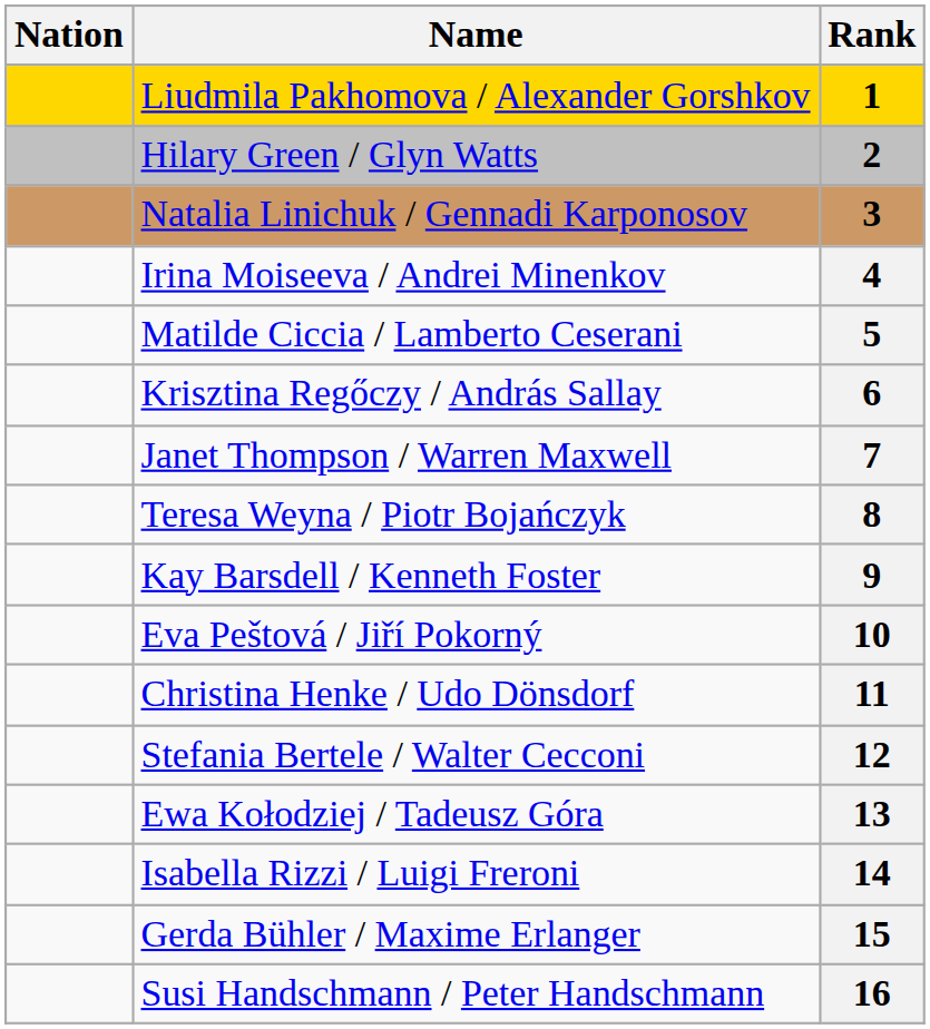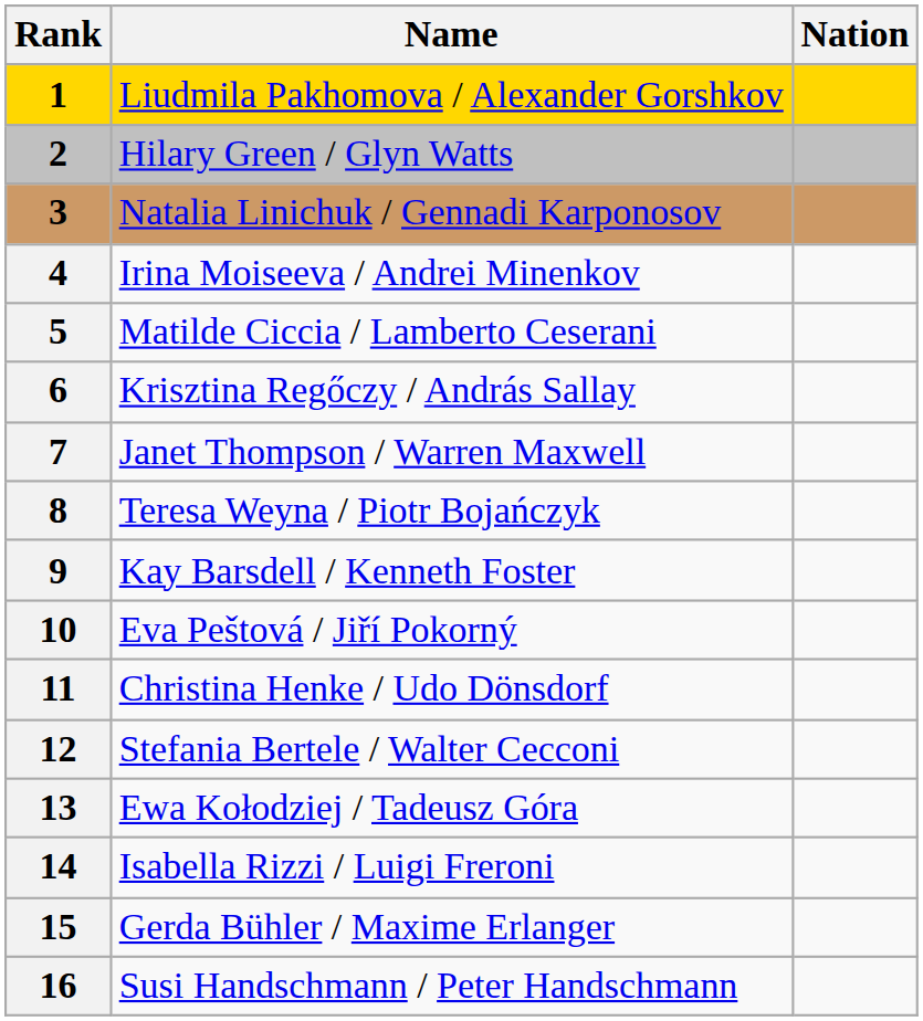columns swapped: Rank <-> Nation
